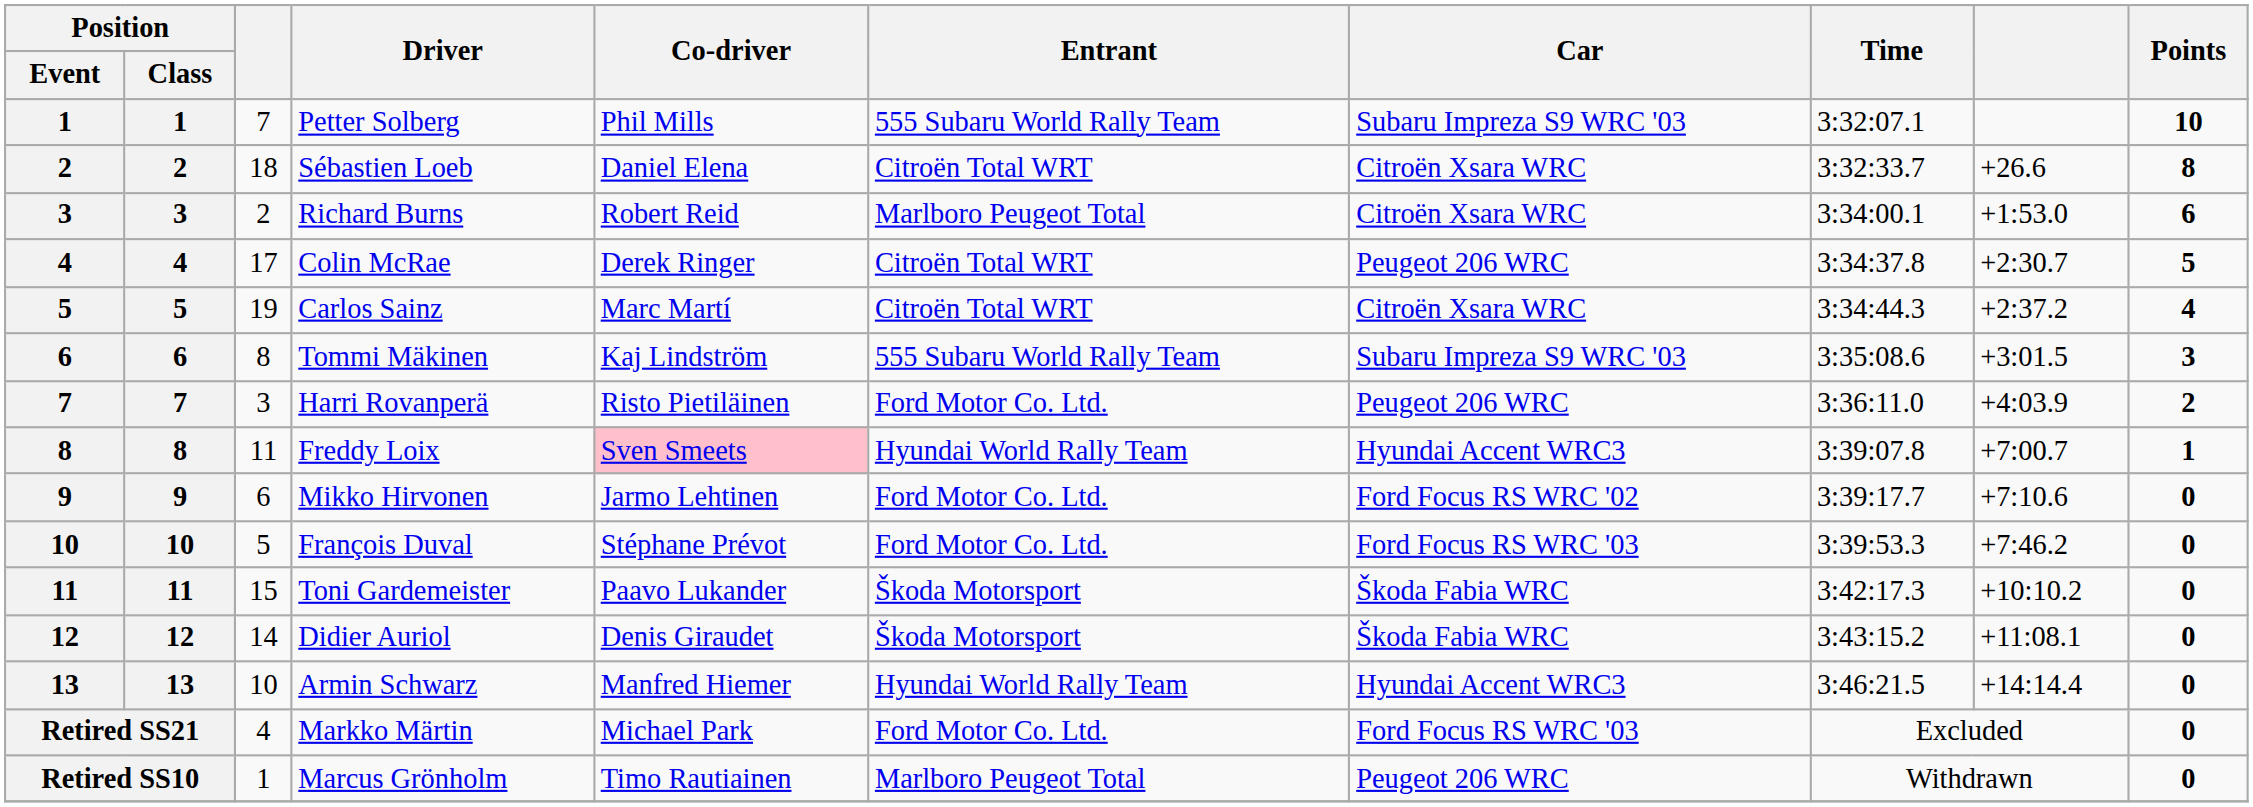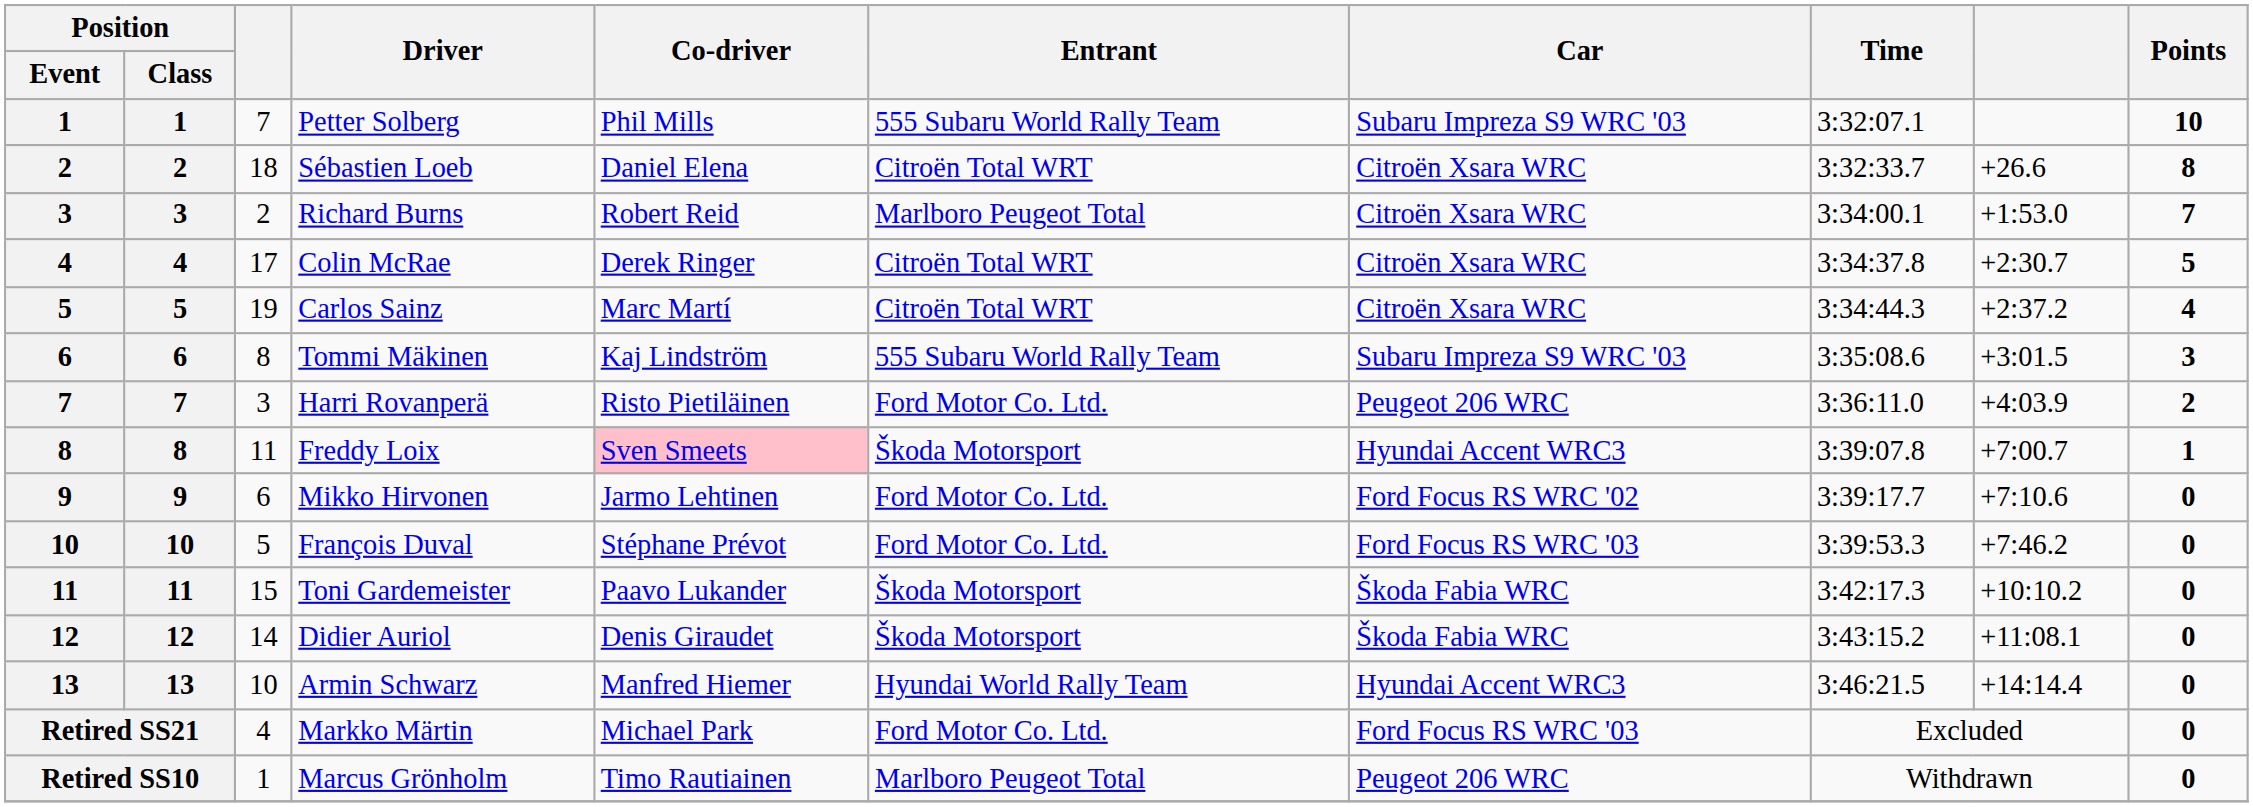Richard Burns | Points: 6 -> 7
Colin McRae | Car: Peugeot 206 WRC -> Citroën Xsara WRC
Freddy Loix | Entrant: Hyundai World Rally Team -> Škoda Motorsport
